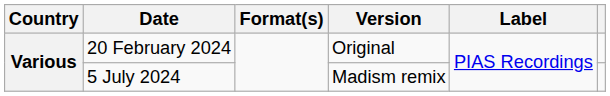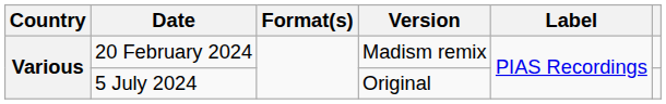20 February 2024 | Version: Original -> Madism remix
5 July 2024 | Version: Madism remix -> Original
